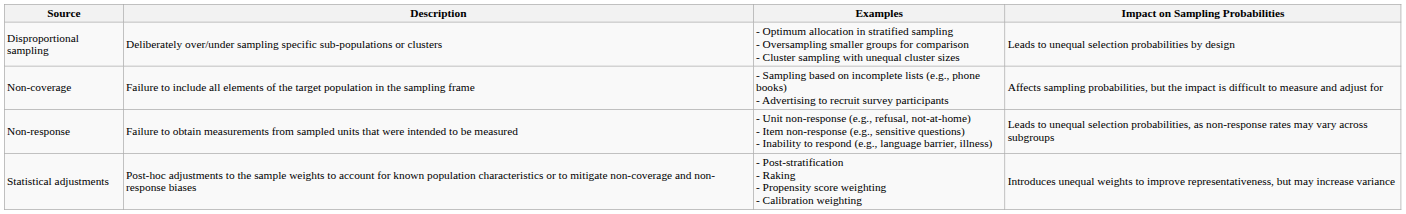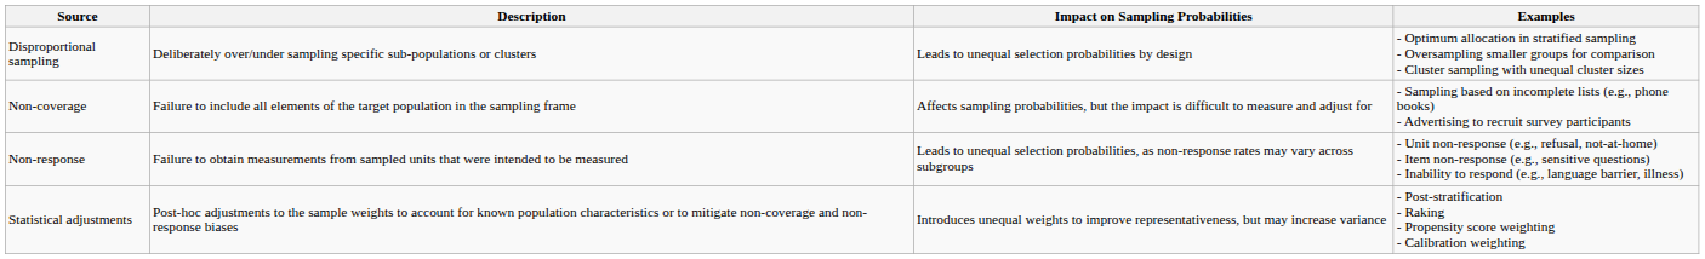columns swapped: Examples <-> Impact on Sampling Probabilities
